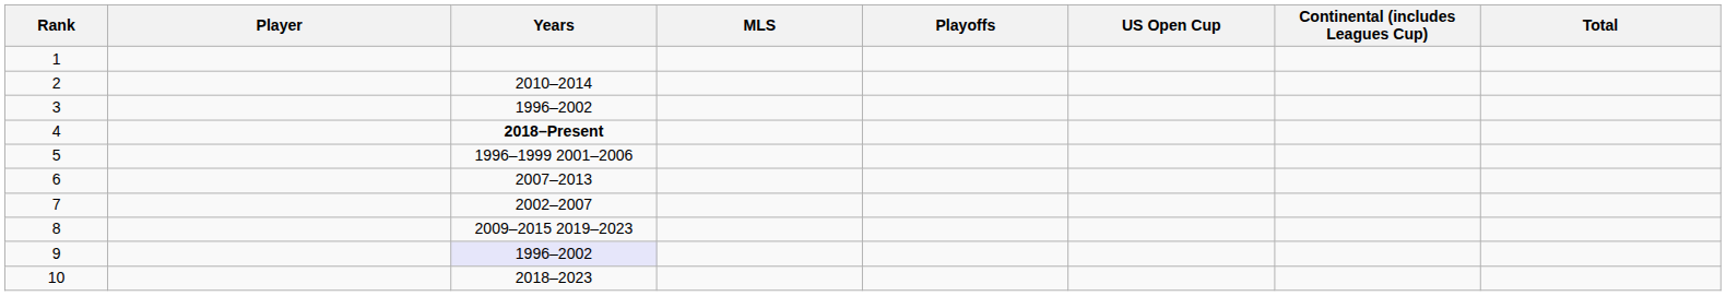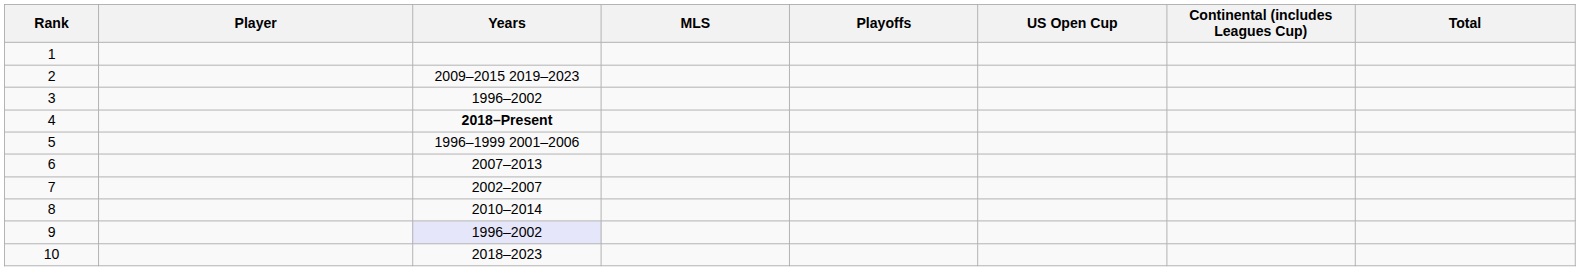2 | Years: 2010–2014 -> 2009–2015 2019–2023
8 | Years: 2009–2015 2019–2023 -> 2010–2014
